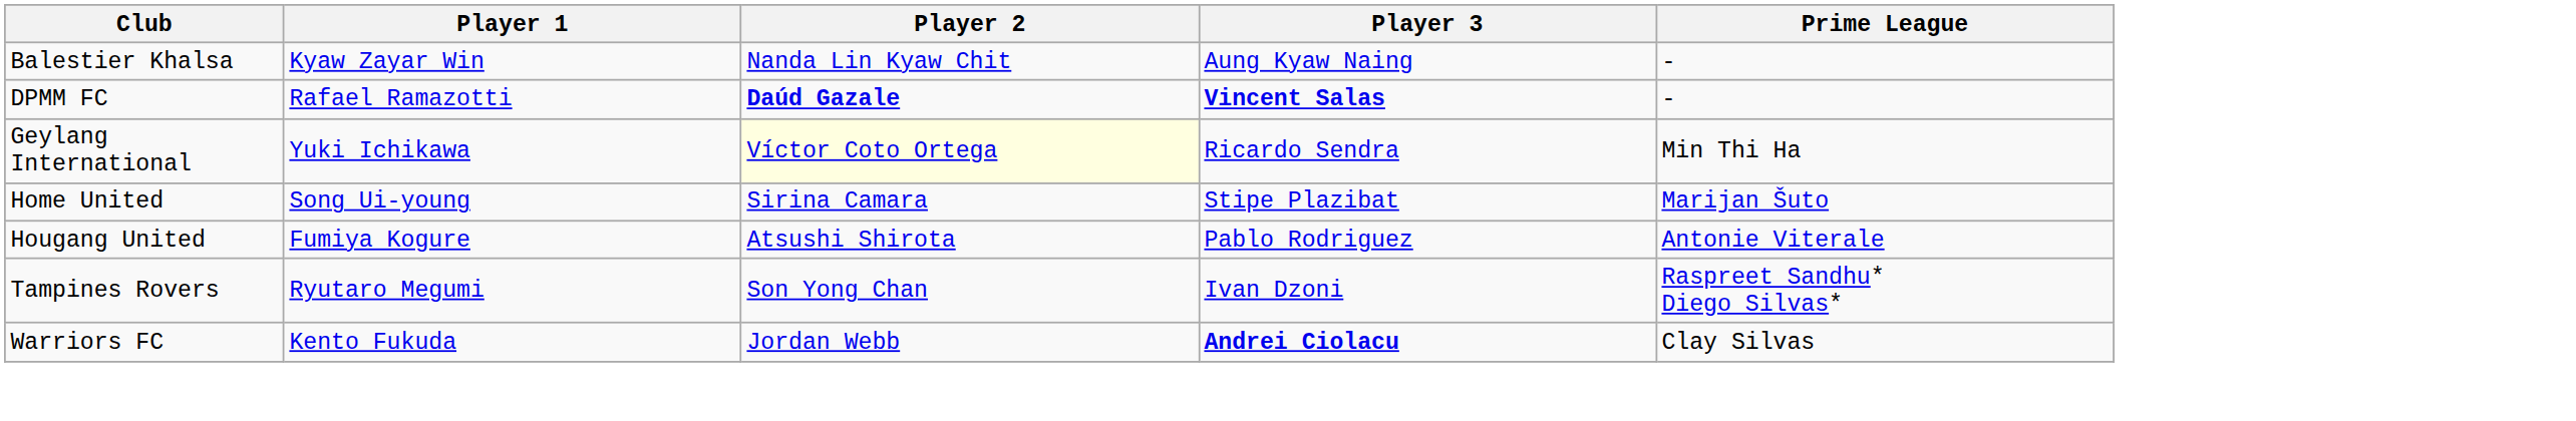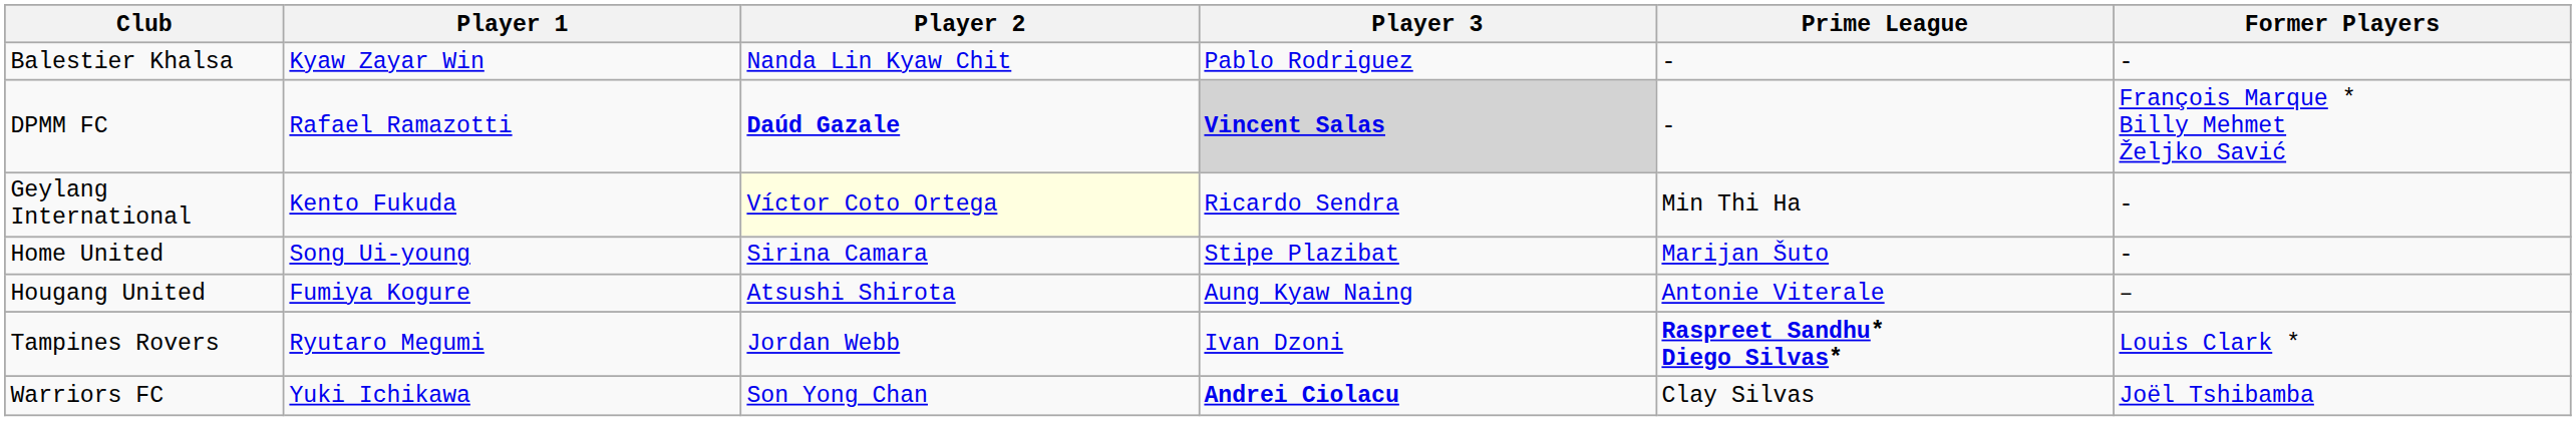+ column: Former Players | - | François Marque * Billy Mehmet Željko Savić | - | - | – | Louis Clark * | Joël Tshibamba
Balestier Khalsa | Player 3: Aung Kyaw Naing -> Pablo Rodriguez
DPMM FC | Player 3: no background -> lightgrey background
Geylang International | Player 1: Yuki Ichikawa -> Kento Fukuda
Hougang United | Player 3: Pablo Rodriguez -> Aung Kyaw Naing
Tampines Rovers | Player 2: Son Yong Chan -> Jordan Webb
Tampines Rovers | Prime League: normal -> bold
Warriors FC | Player 1: Kento Fukuda -> Yuki Ichikawa
Warriors FC | Player 2: Jordan Webb -> Son Yong Chan
